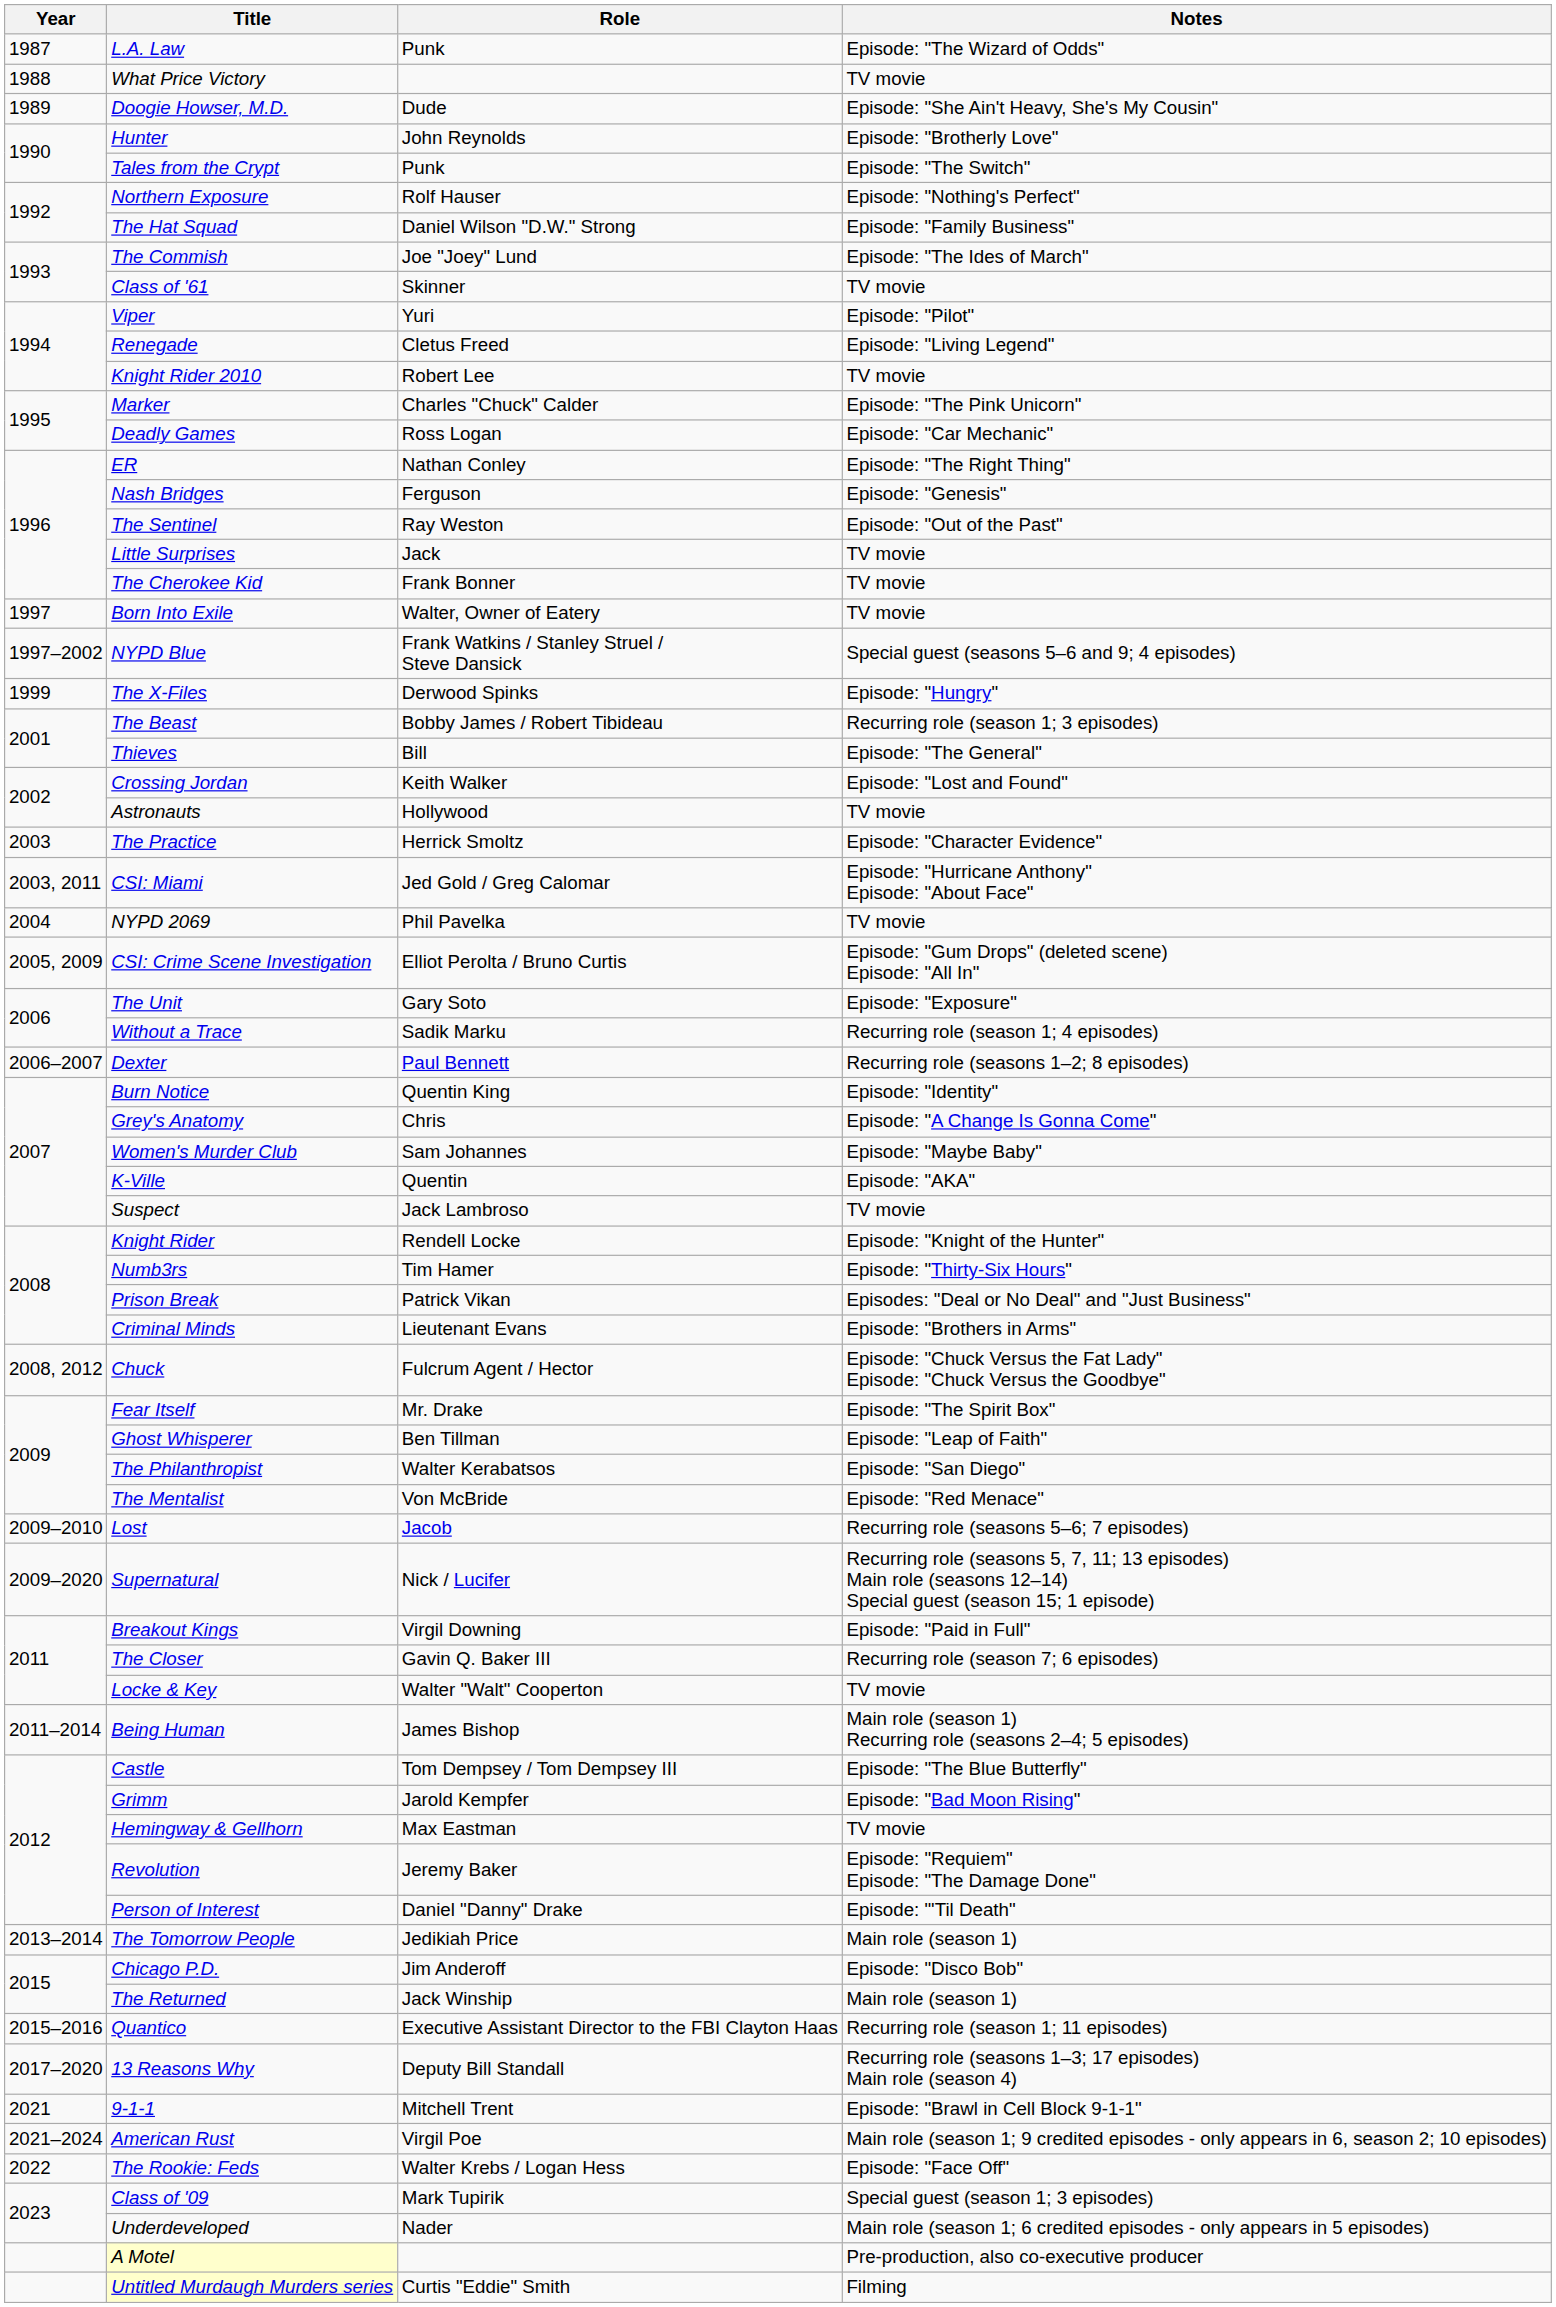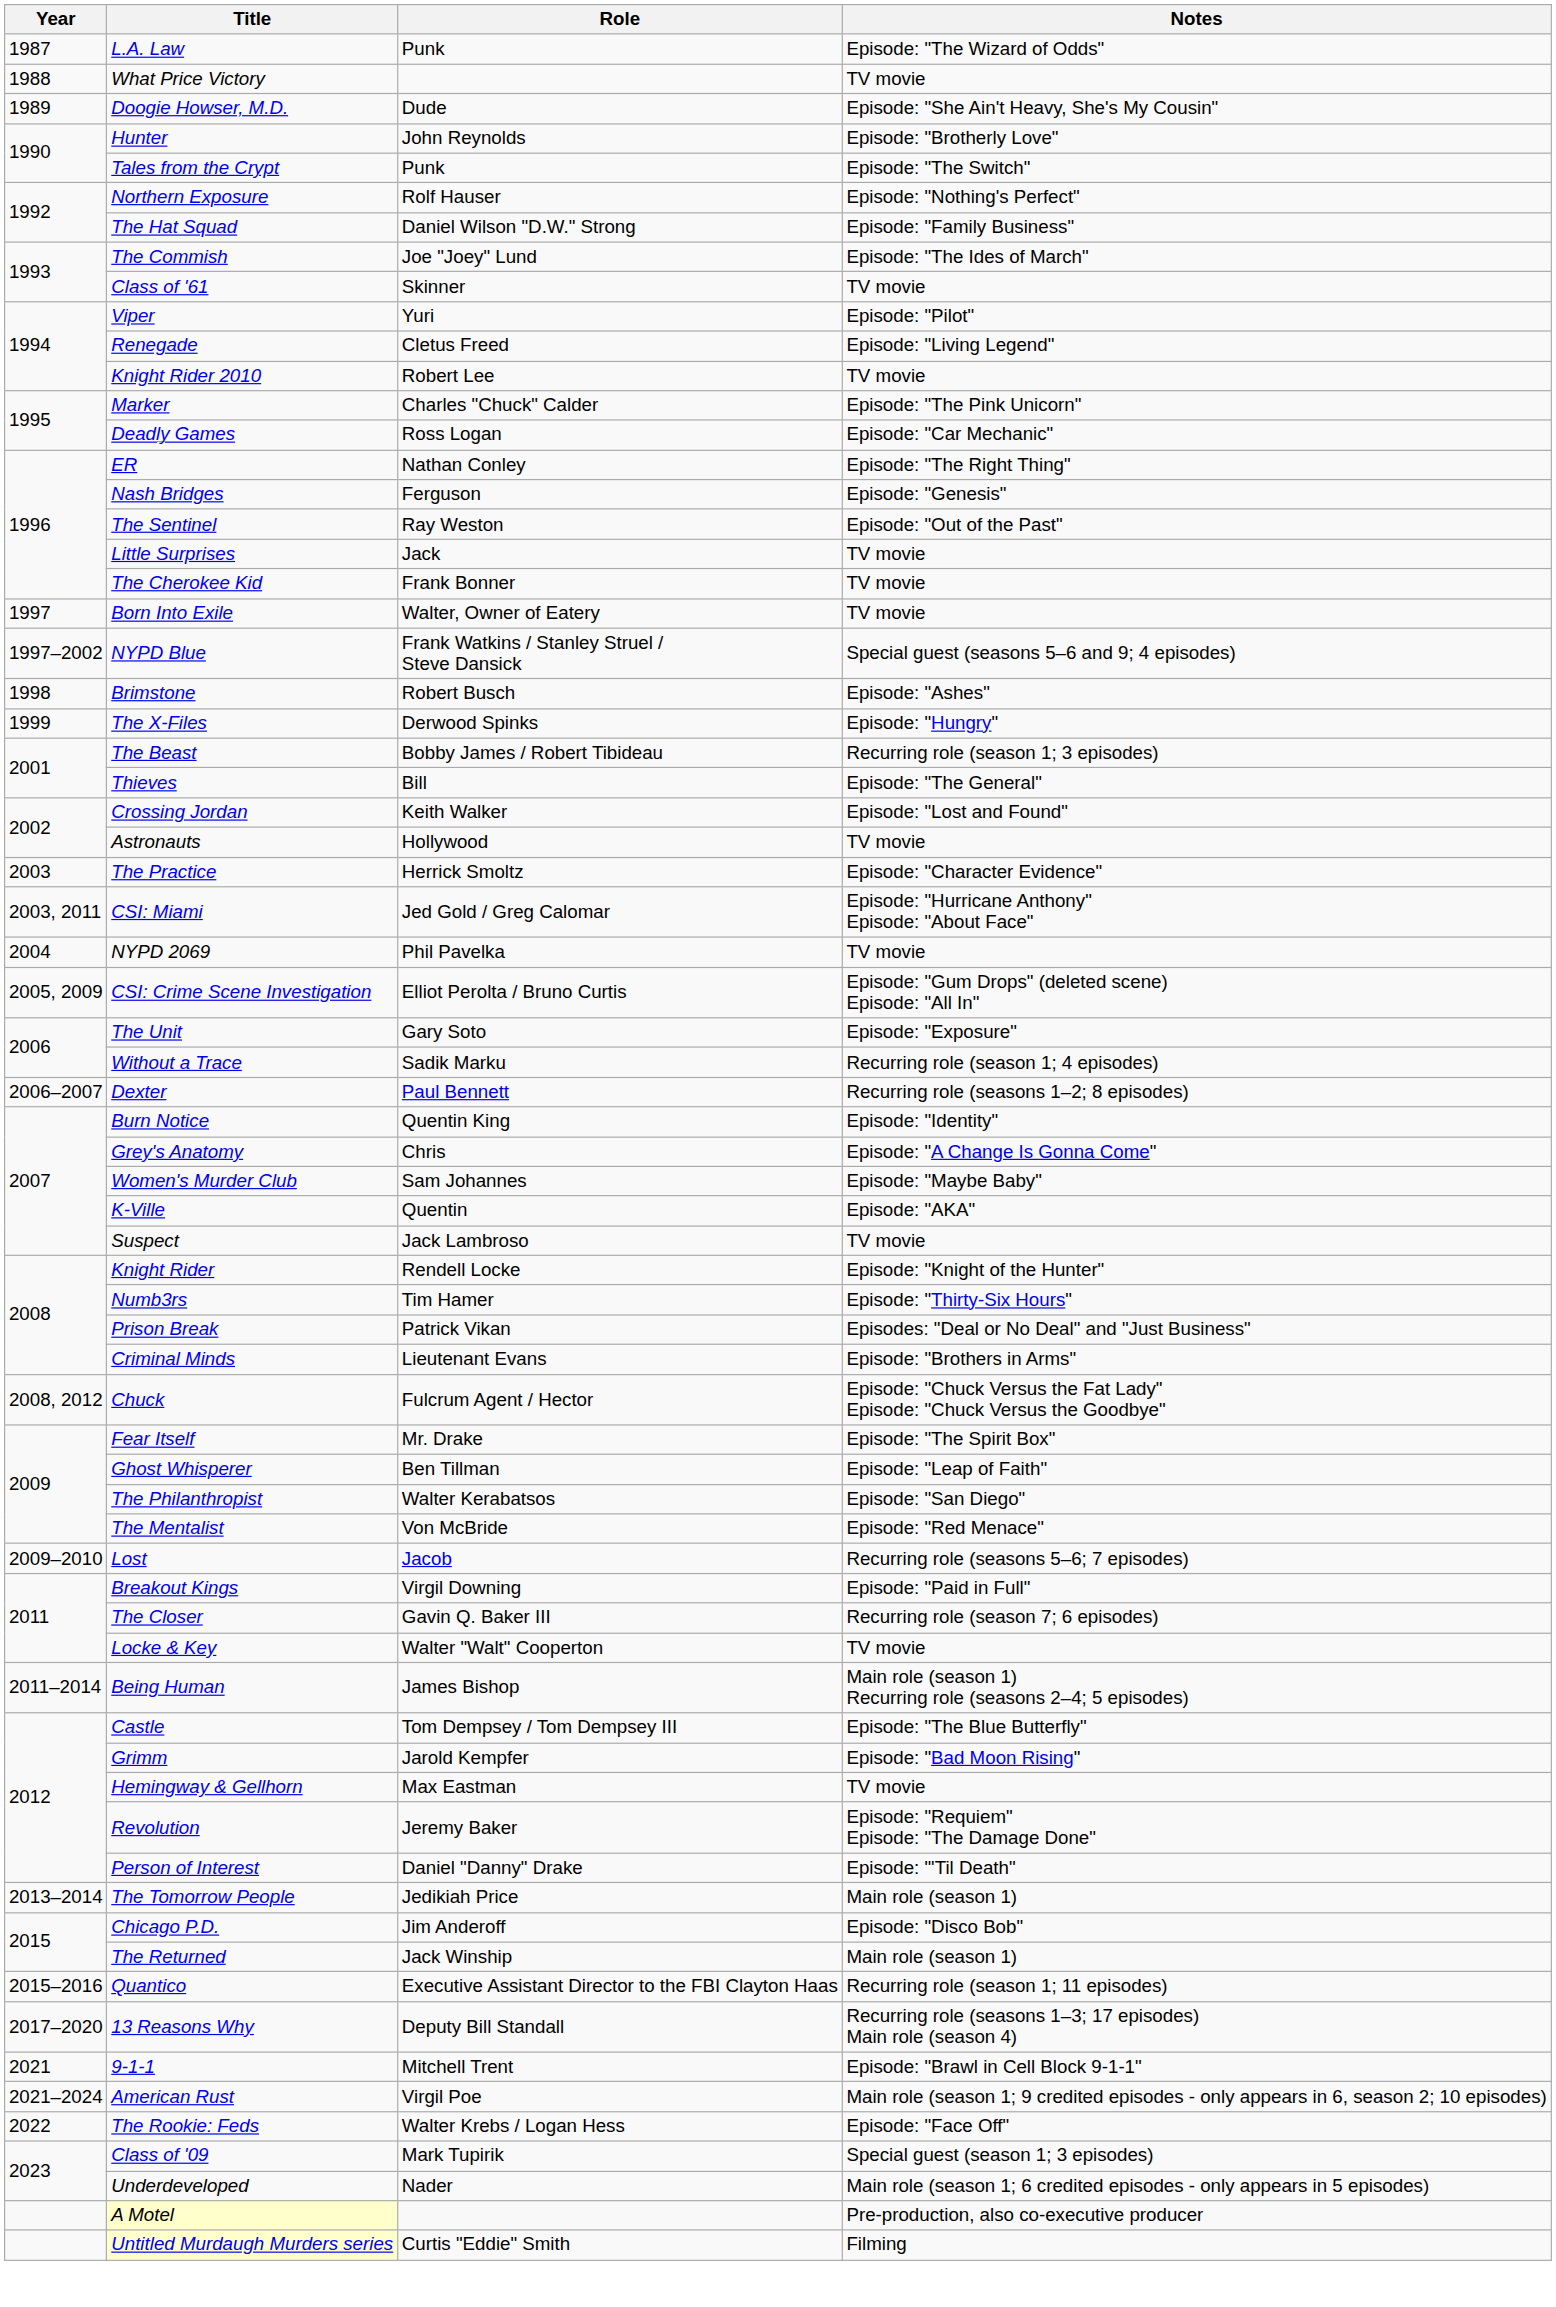+ row: 1998 | Brimstone | Robert Busch | Episode: "Ashes"
- row: 2009–2020 | Supernatural | Nick / Lucifer | Recurring role (seasons 5, 7, 11; 13 episodes) Main role (seasons 12–14) Special guest (season 15; 1 episode)
